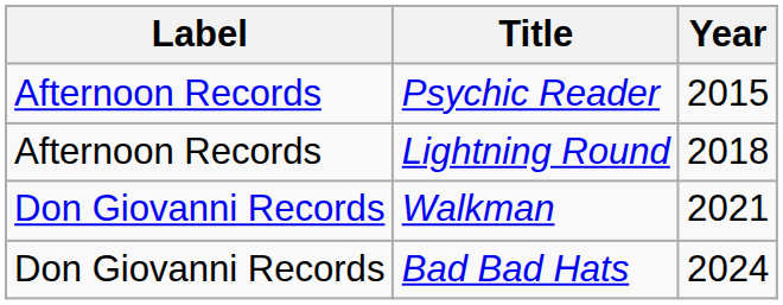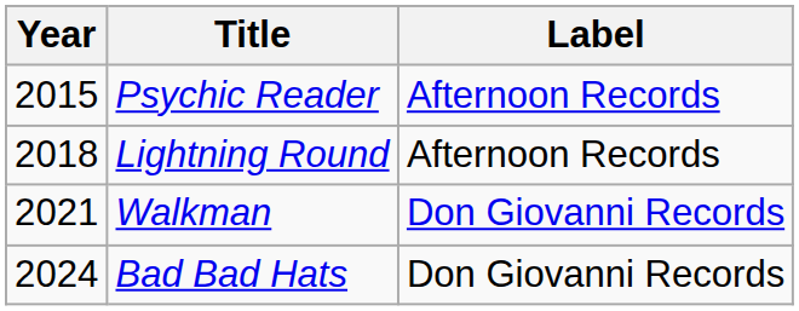columns swapped: Year <-> Label
